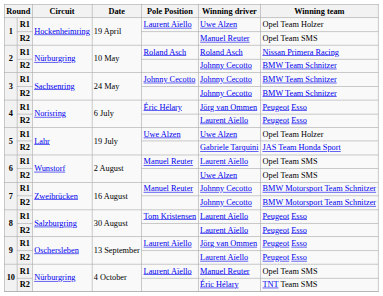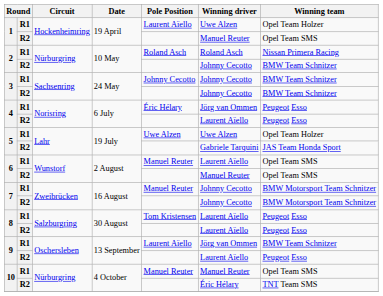6 / R2 | Winning driver: Uwe Alzen -> Manuel Reuter
9 / R1 | Winning team: Peugeot Esso -> BMW Team Schnitzer
10 / R1 | Pole Position: Laurent Aïello -> Manuel Reuter
